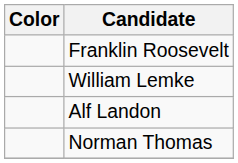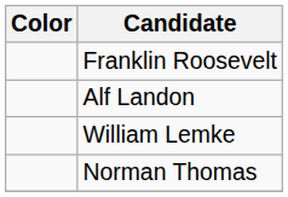rows swapped: Alf Landon <-> William Lemke
